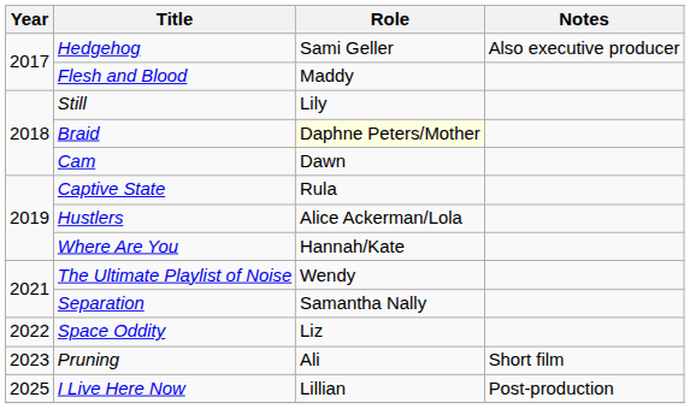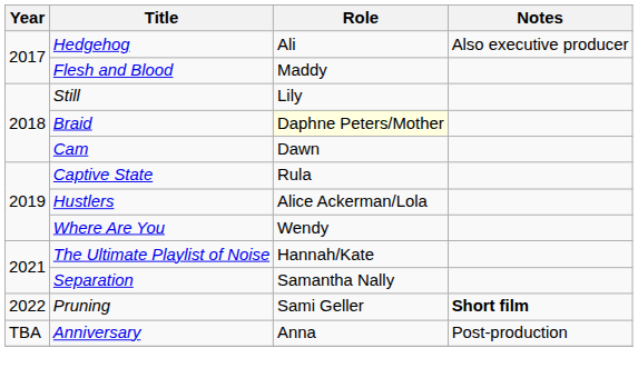Hedgehog | Role: Sami Geller -> Ali
Where Are You | Role: Hannah/Kate -> Wendy
The Ultimate Playlist of Noise | Role: Wendy -> Hannah/Kate
- row: 2022 | Space Oddity | Liz
Pruning | Year: 2023 -> 2022
Pruning | Role: Ali -> Sami Geller
Pruning | Notes: normal -> bold
- row: 2025 | I Live Here Now | Lillian | Post-production
+ row: TBA | Anniversary | Anna | Post-production
